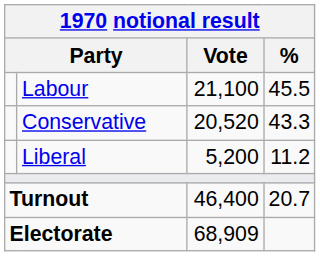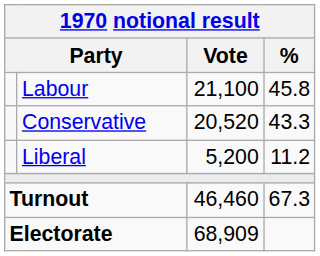Labour | %: 45.5 -> 45.8
Turnout | Vote: 46,400 -> 46,460
Turnout | %: 20.7 -> 67.3
